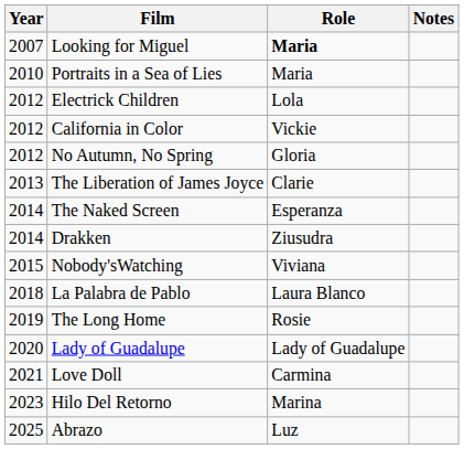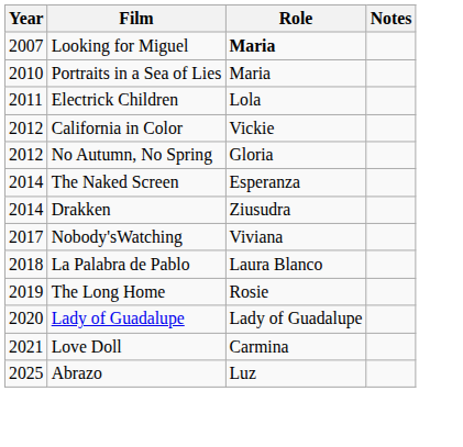Electrick Children | Year: 2012 -> 2011
- row: 2013 | The Liberation of James Joyce | Clarie
Nobody'sWatching | Year: 2015 -> 2017
- row: 2023 | Hilo Del Retorno | Marina
